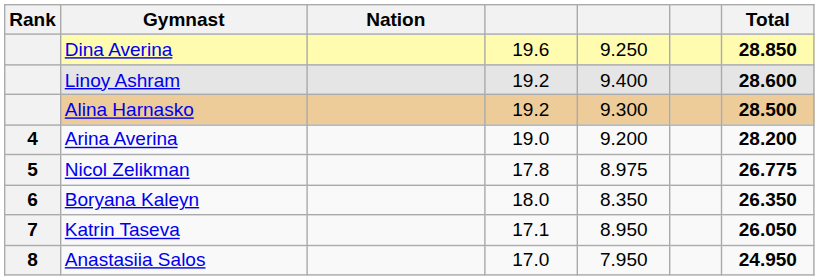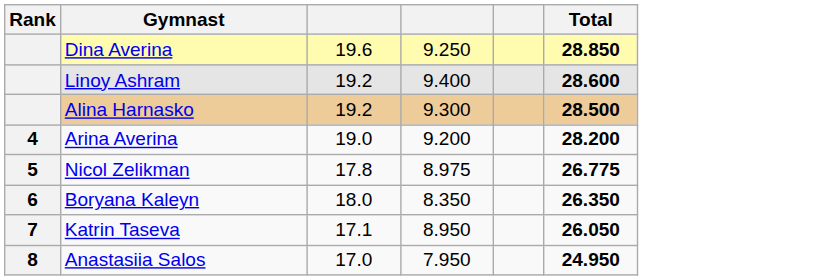- column: Nation
